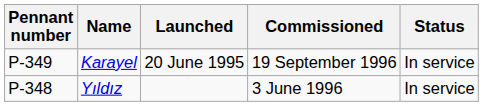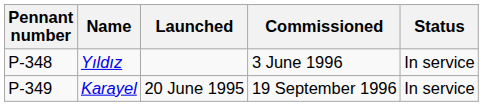rows swapped: Yıldız <-> Karayel
